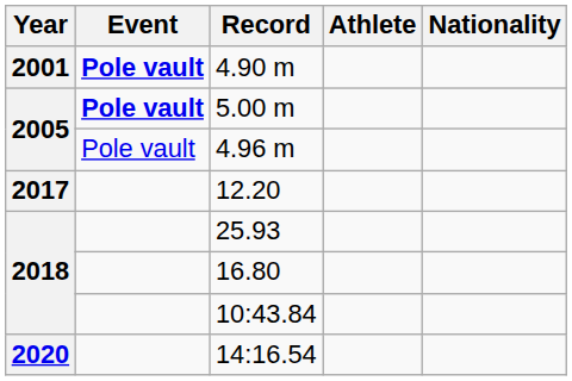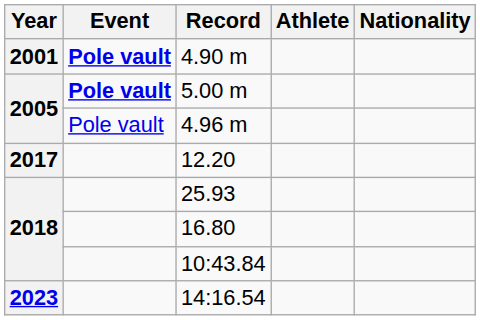14:16.54 | Year: 2020 -> 2023
